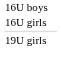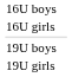+ row: 19U boys
